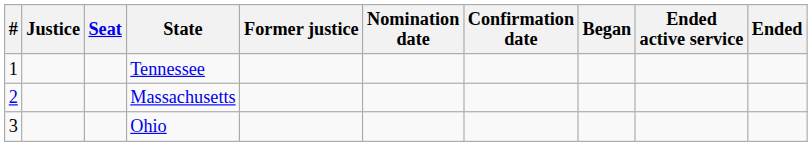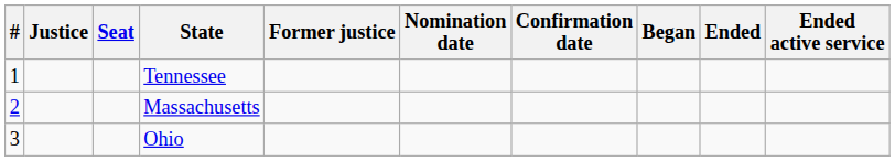columns swapped: Ended active service <-> Ended
